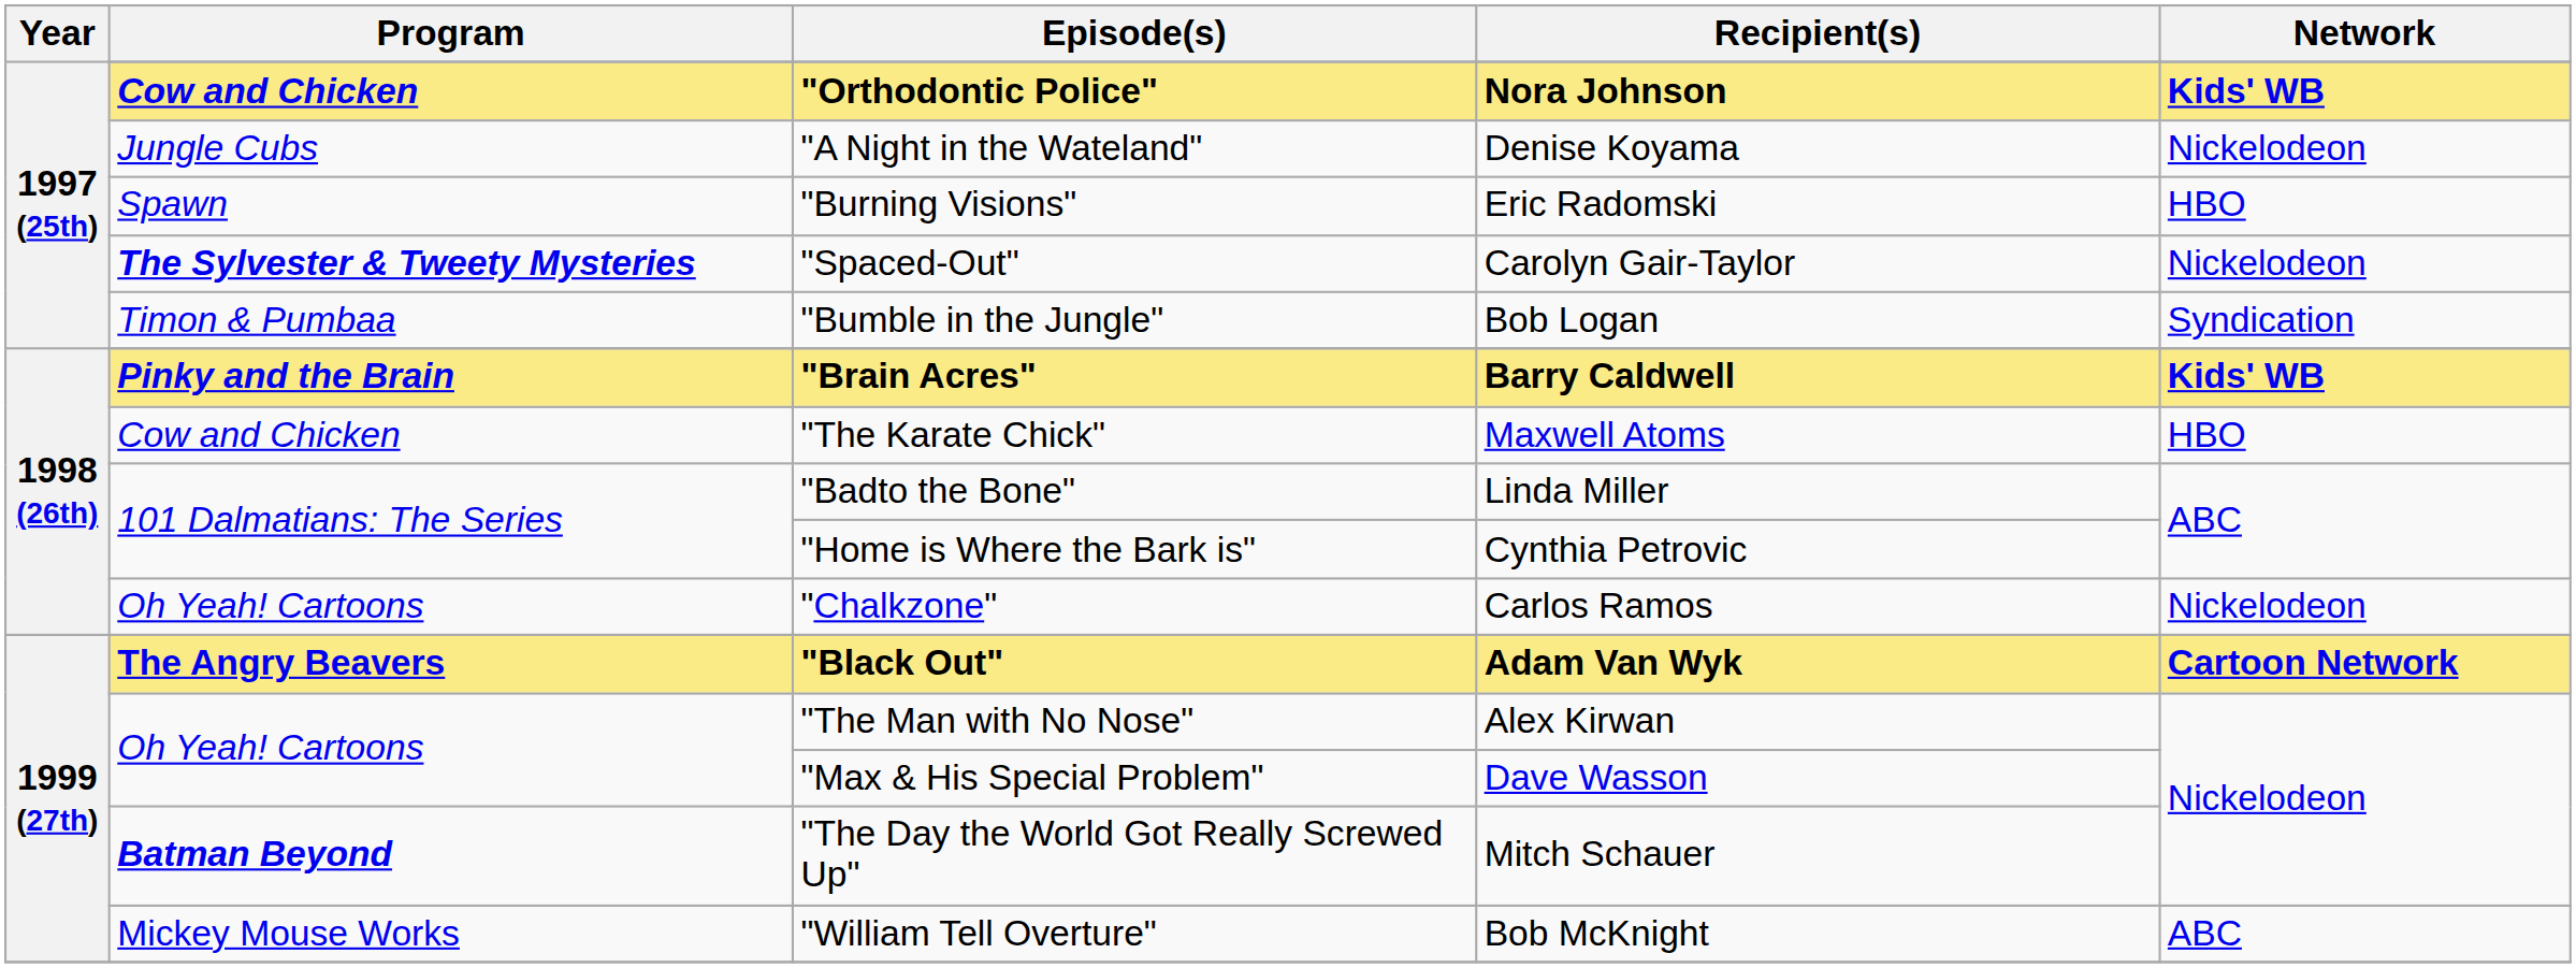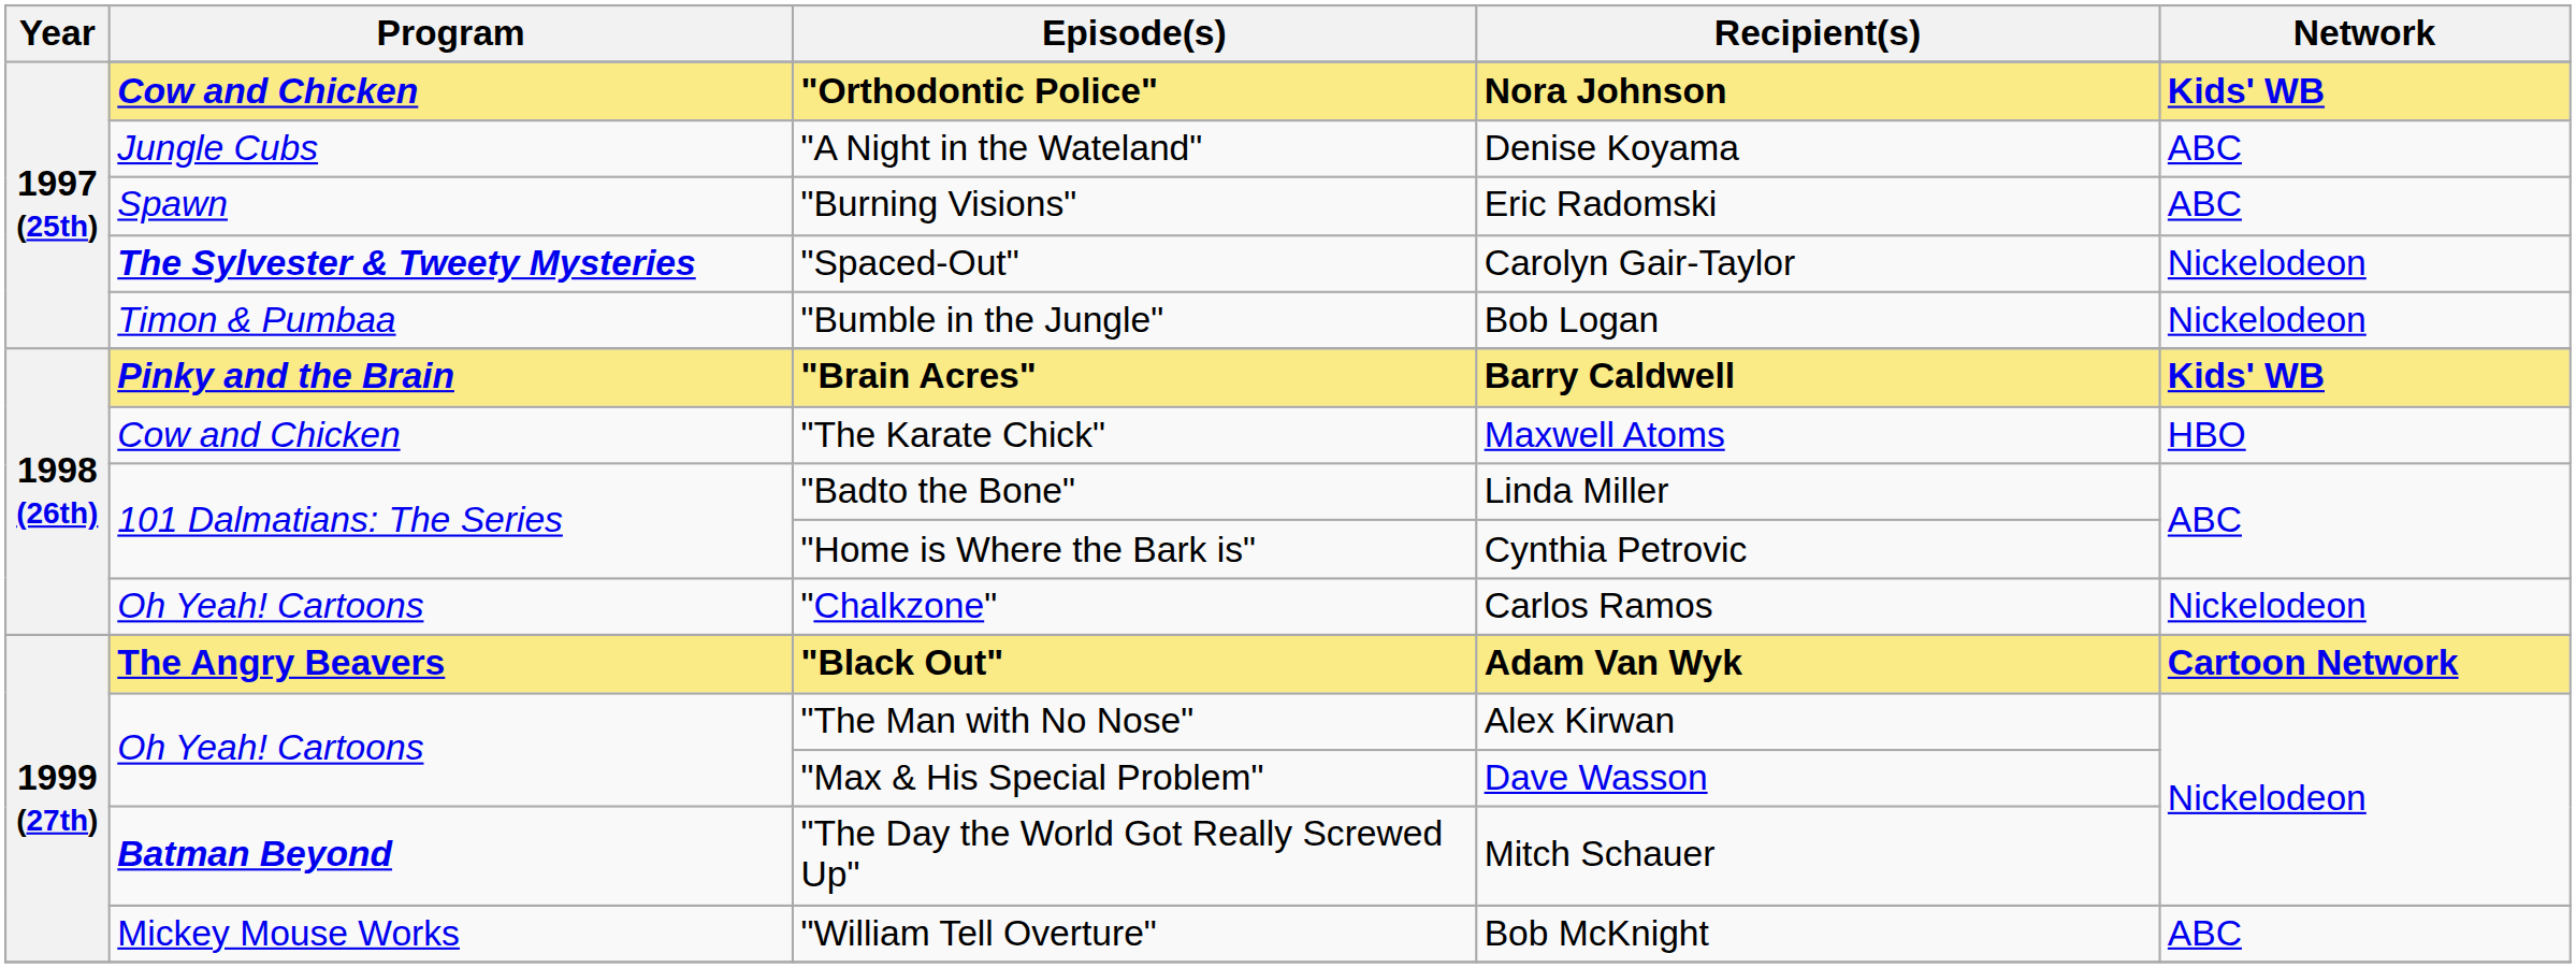"A Night in the Wateland" | Network: Nickelodeon -> ABC
"Burning Visions" | Network: HBO -> ABC
"Bumble in the Jungle" | Network: Syndication -> Nickelodeon
